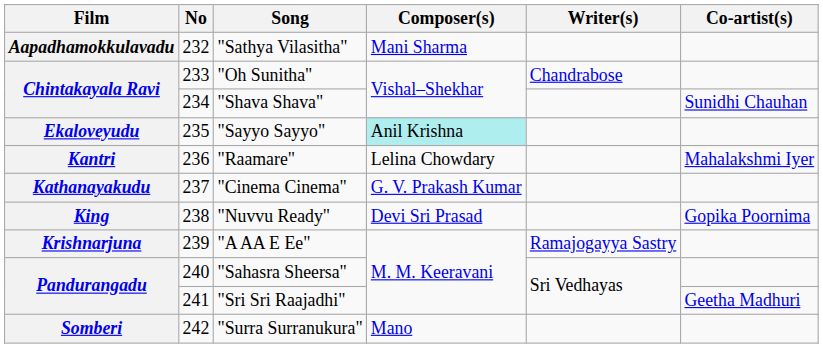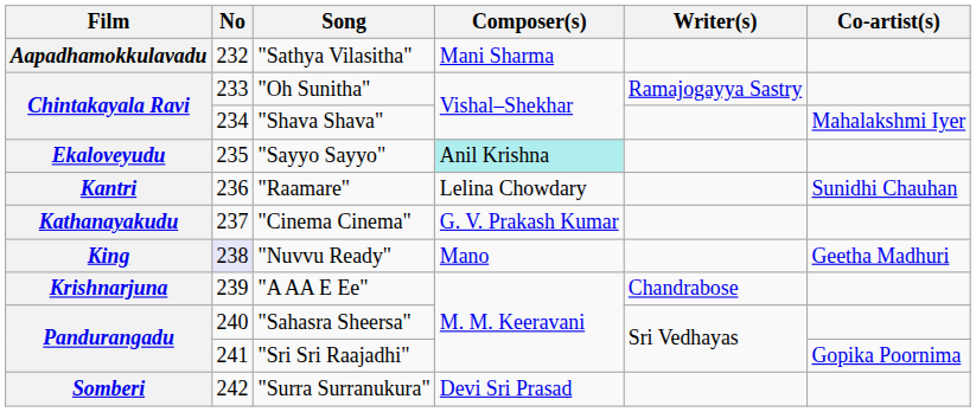"Oh Sunitha" | Writer(s): Chandrabose -> Ramajogayya Sastry
"Shava Shava" | Co-artist(s): Sunidhi Chauhan -> Mahalakshmi Iyer
"Raamare" | Co-artist(s): Mahalakshmi Iyer -> Sunidhi Chauhan
"Nuvvu Ready" | No: no background -> lavender background
"Nuvvu Ready" | Composer(s): Devi Sri Prasad -> Mano
"Nuvvu Ready" | Co-artist(s): Gopika Poornima -> Geetha Madhuri
"A AA E Ee" | Writer(s): Ramajogayya Sastry -> Chandrabose
"Sri Sri Raajadhi" | Co-artist(s): Geetha Madhuri -> Gopika Poornima
"Surra Surranukura" | Composer(s): Mano -> Devi Sri Prasad
